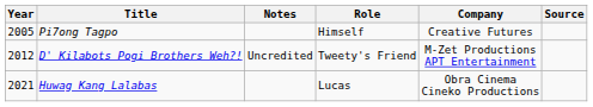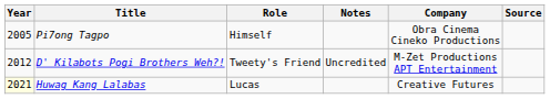columns swapped: Role <-> Notes
Pi7ong Tagpo | Company: Creative Futures -> Obra Cinema Cineko Productions
Huwag Kang Lalabas | Year: no background -> lightyellow background
Huwag Kang Lalabas | Company: Obra Cinema Cineko Productions -> Creative Futures
